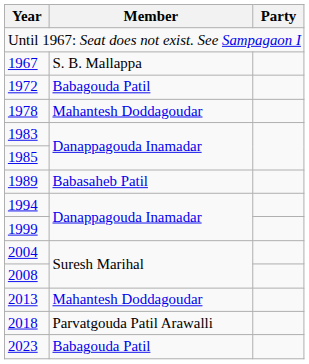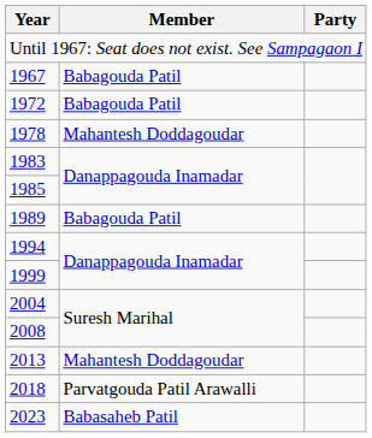1967 | Member: S. B. Mallappa -> Babagouda Patil
1989 | Member: Babasaheb Patil -> Babagouda Patil
2023 | Member: Babagouda Patil -> Babasaheb Patil
